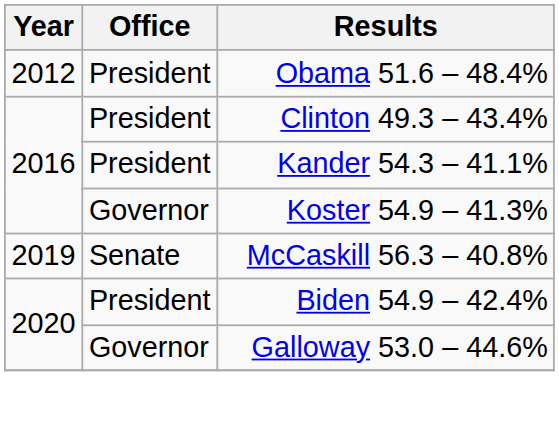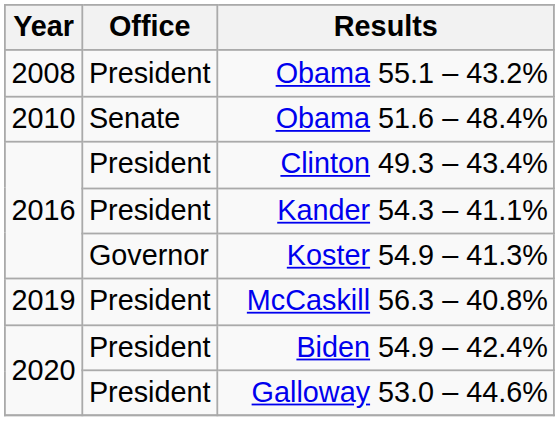+ row: 2008 | President | Obama 55.1 – 43.2%
Obama 51.6 – 48.4% | Year: 2012 -> 2010
Obama 51.6 – 48.4% | Office: President -> Senate
McCaskill 56.3 – 40.8% | Office: Senate -> President
Galloway 53.0 – 44.6% | Office: Governor -> President
